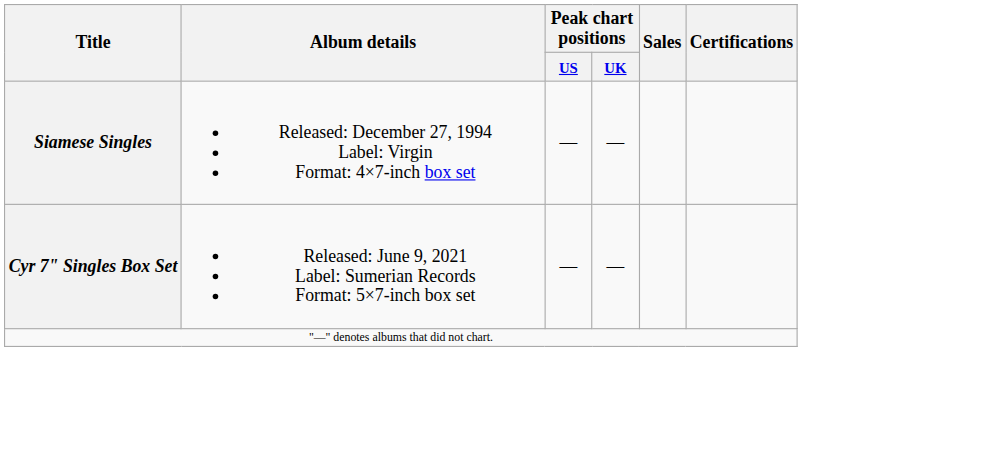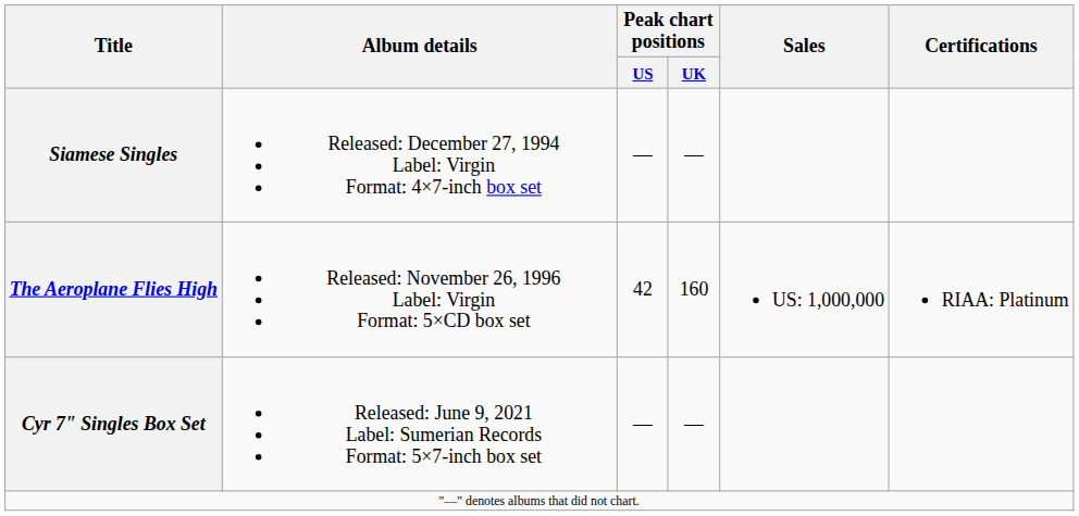+ row: The Aeroplane Flies High | Released: November 26, 1996 Label: Virgin Format: 5×CD box set | 42 | 160 | US: 1,000,000 | RIAA: Platinum
